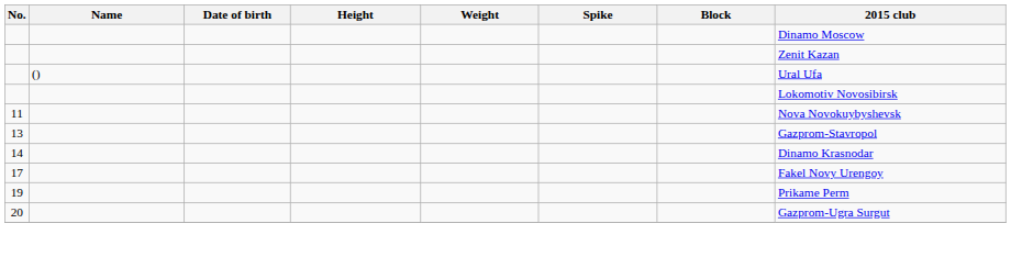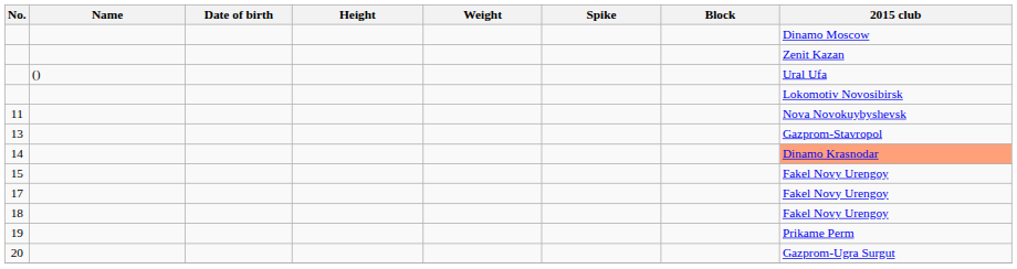14 | 2015 club: no background -> lightsalmon background
+ row: 15 | Fakel Novy Urengoy
+ row: 18 | Fakel Novy Urengoy
